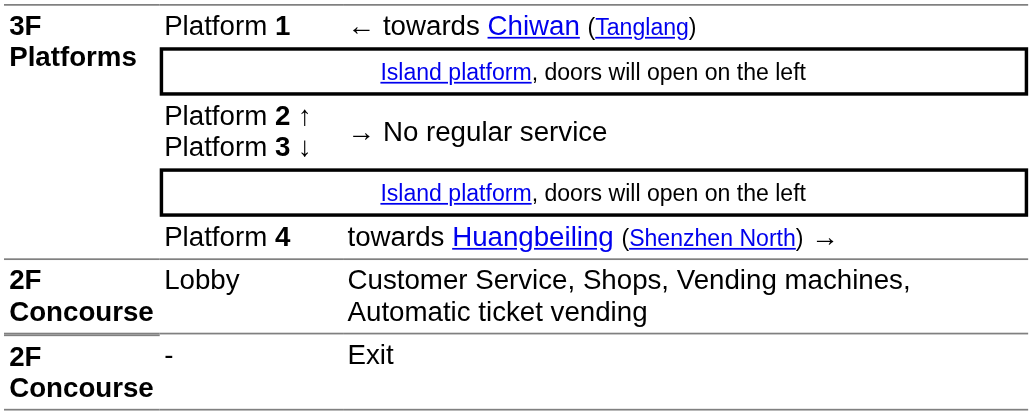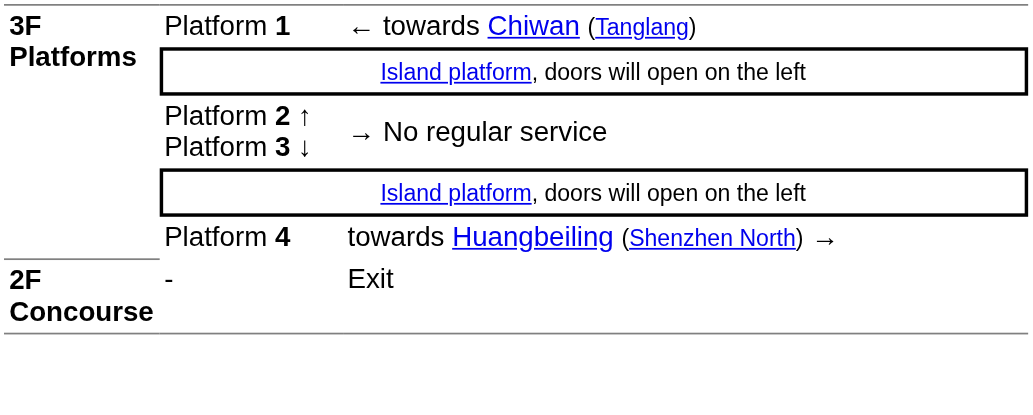- row: 2F Concourse | Lobby | Customer Service, Shops, Vending machines, Automatic ticket vending
